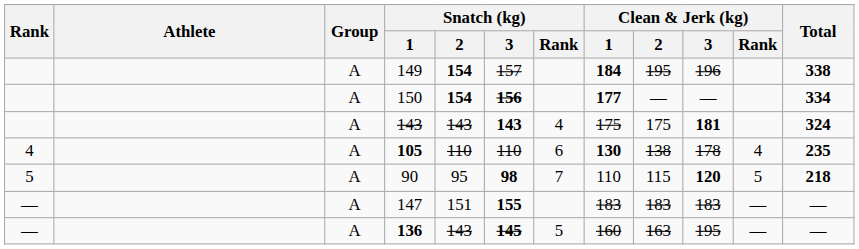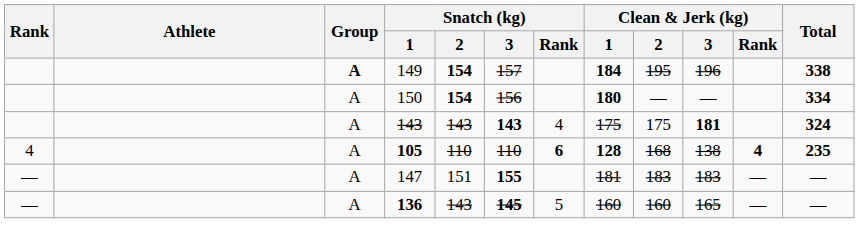149 | Group: normal -> bold
150 | Snatch (kg) / 3: bold -> normal
150 | Clean & Jerk (kg) / 1: 177 -> 180
105 | Snatch (kg) / Rank: normal -> bold
105 | Clean & Jerk (kg) / 1: 130 -> 128
105 | Clean & Jerk (kg) / 2: 138 -> 168
105 | Clean & Jerk (kg) / 3: 178 -> 138
105 | Clean & Jerk (kg) / Rank: normal -> bold
- row: 5 | A | 90 | 95 | 98 | 7 | 110 | 115 | 120 | 5 | 218
147 | Clean & Jerk (kg) / 1: 183 -> 181
136 | Clean & Jerk (kg) / 2: 163 -> 160
136 | Clean & Jerk (kg) / 3: 195 -> 165
